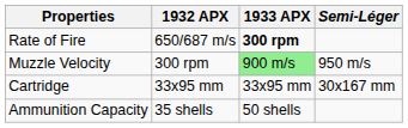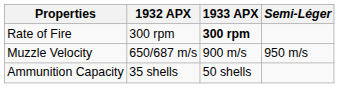Rate of Fire | 1932 APX: 650/687 m/s -> 300 rpm
Muzzle Velocity | 1932 APX: 300 rpm -> 650/687 m/s
Muzzle Velocity | 1933 APX: lightgreen background -> no background
- row: Cartridge | 33x95 mm | 33x95 mm | 30x167 mm
